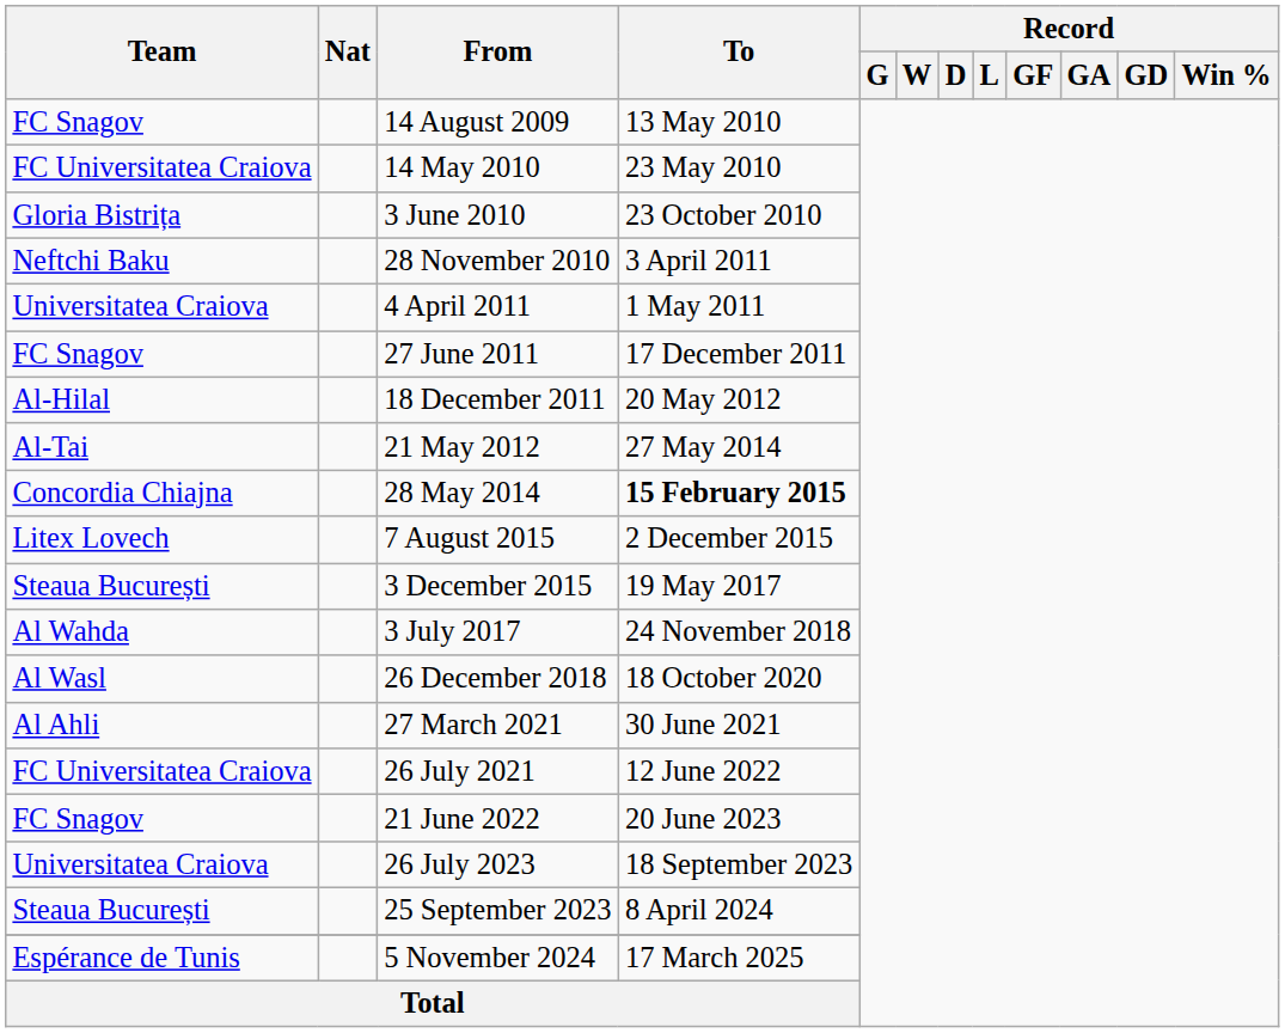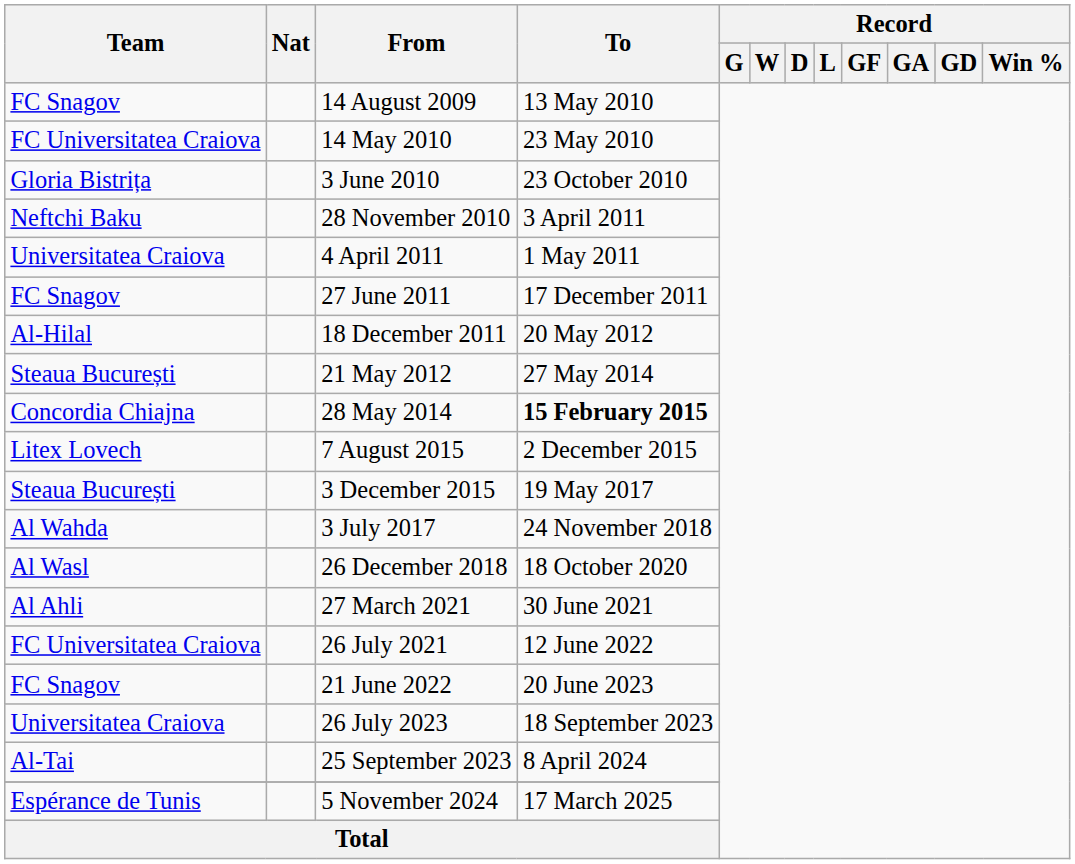21 May 2012 | Team: Al-Tai -> Steaua București
25 September 2023 | Team: Steaua București -> Al-Tai
